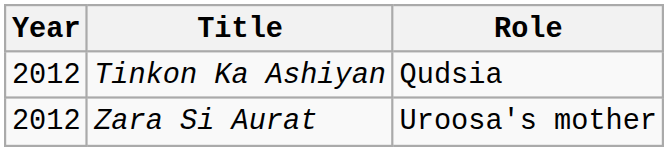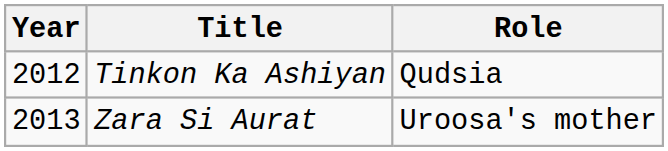Zara Si Aurat | Year: 2012 -> 2013
